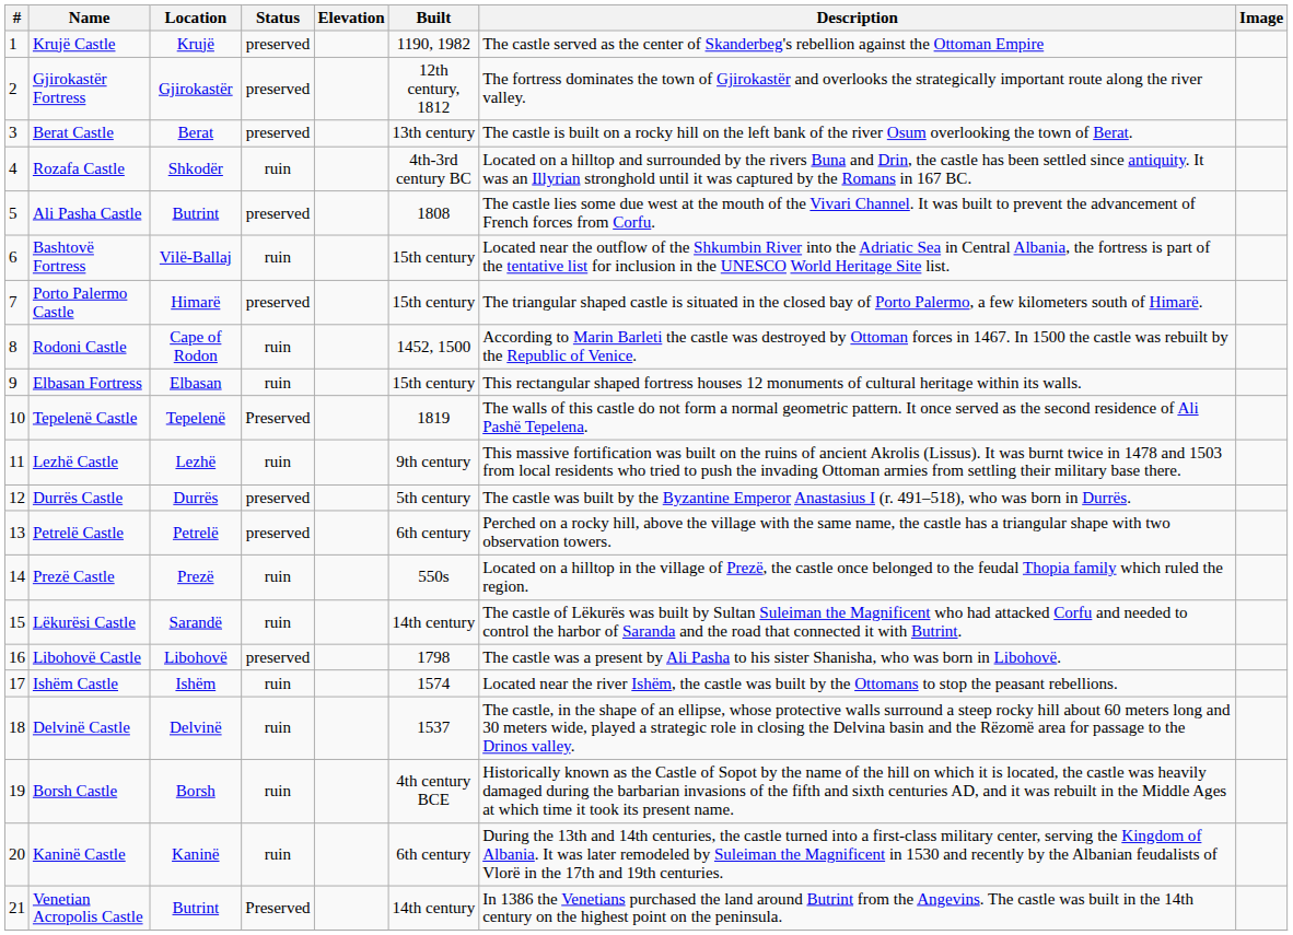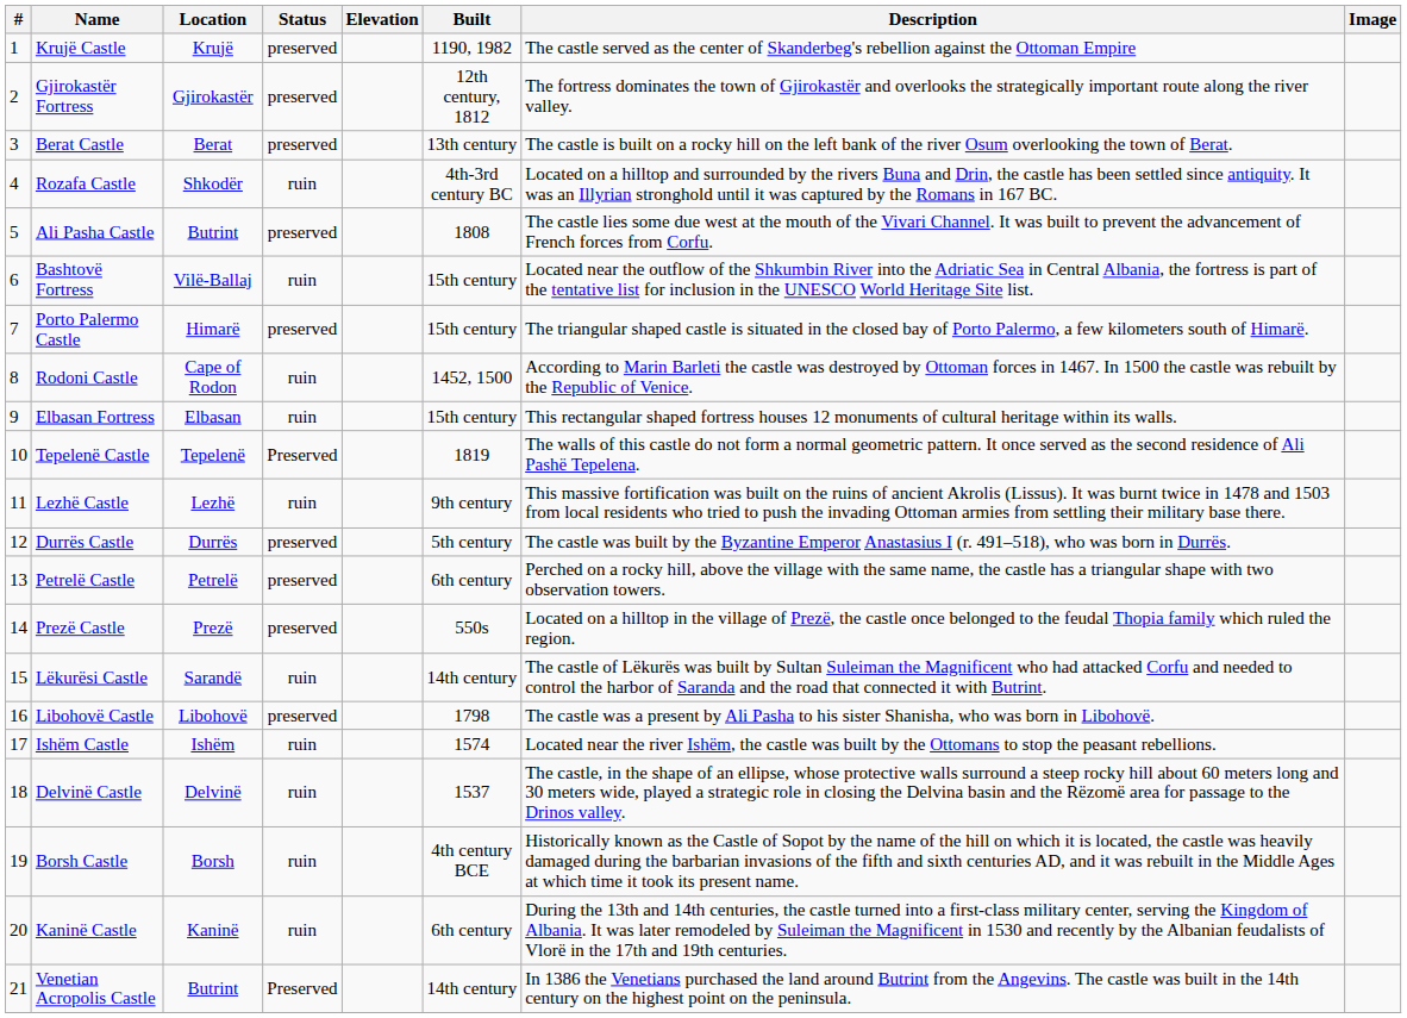Prezë Castle | Status: ruin -> preserved
